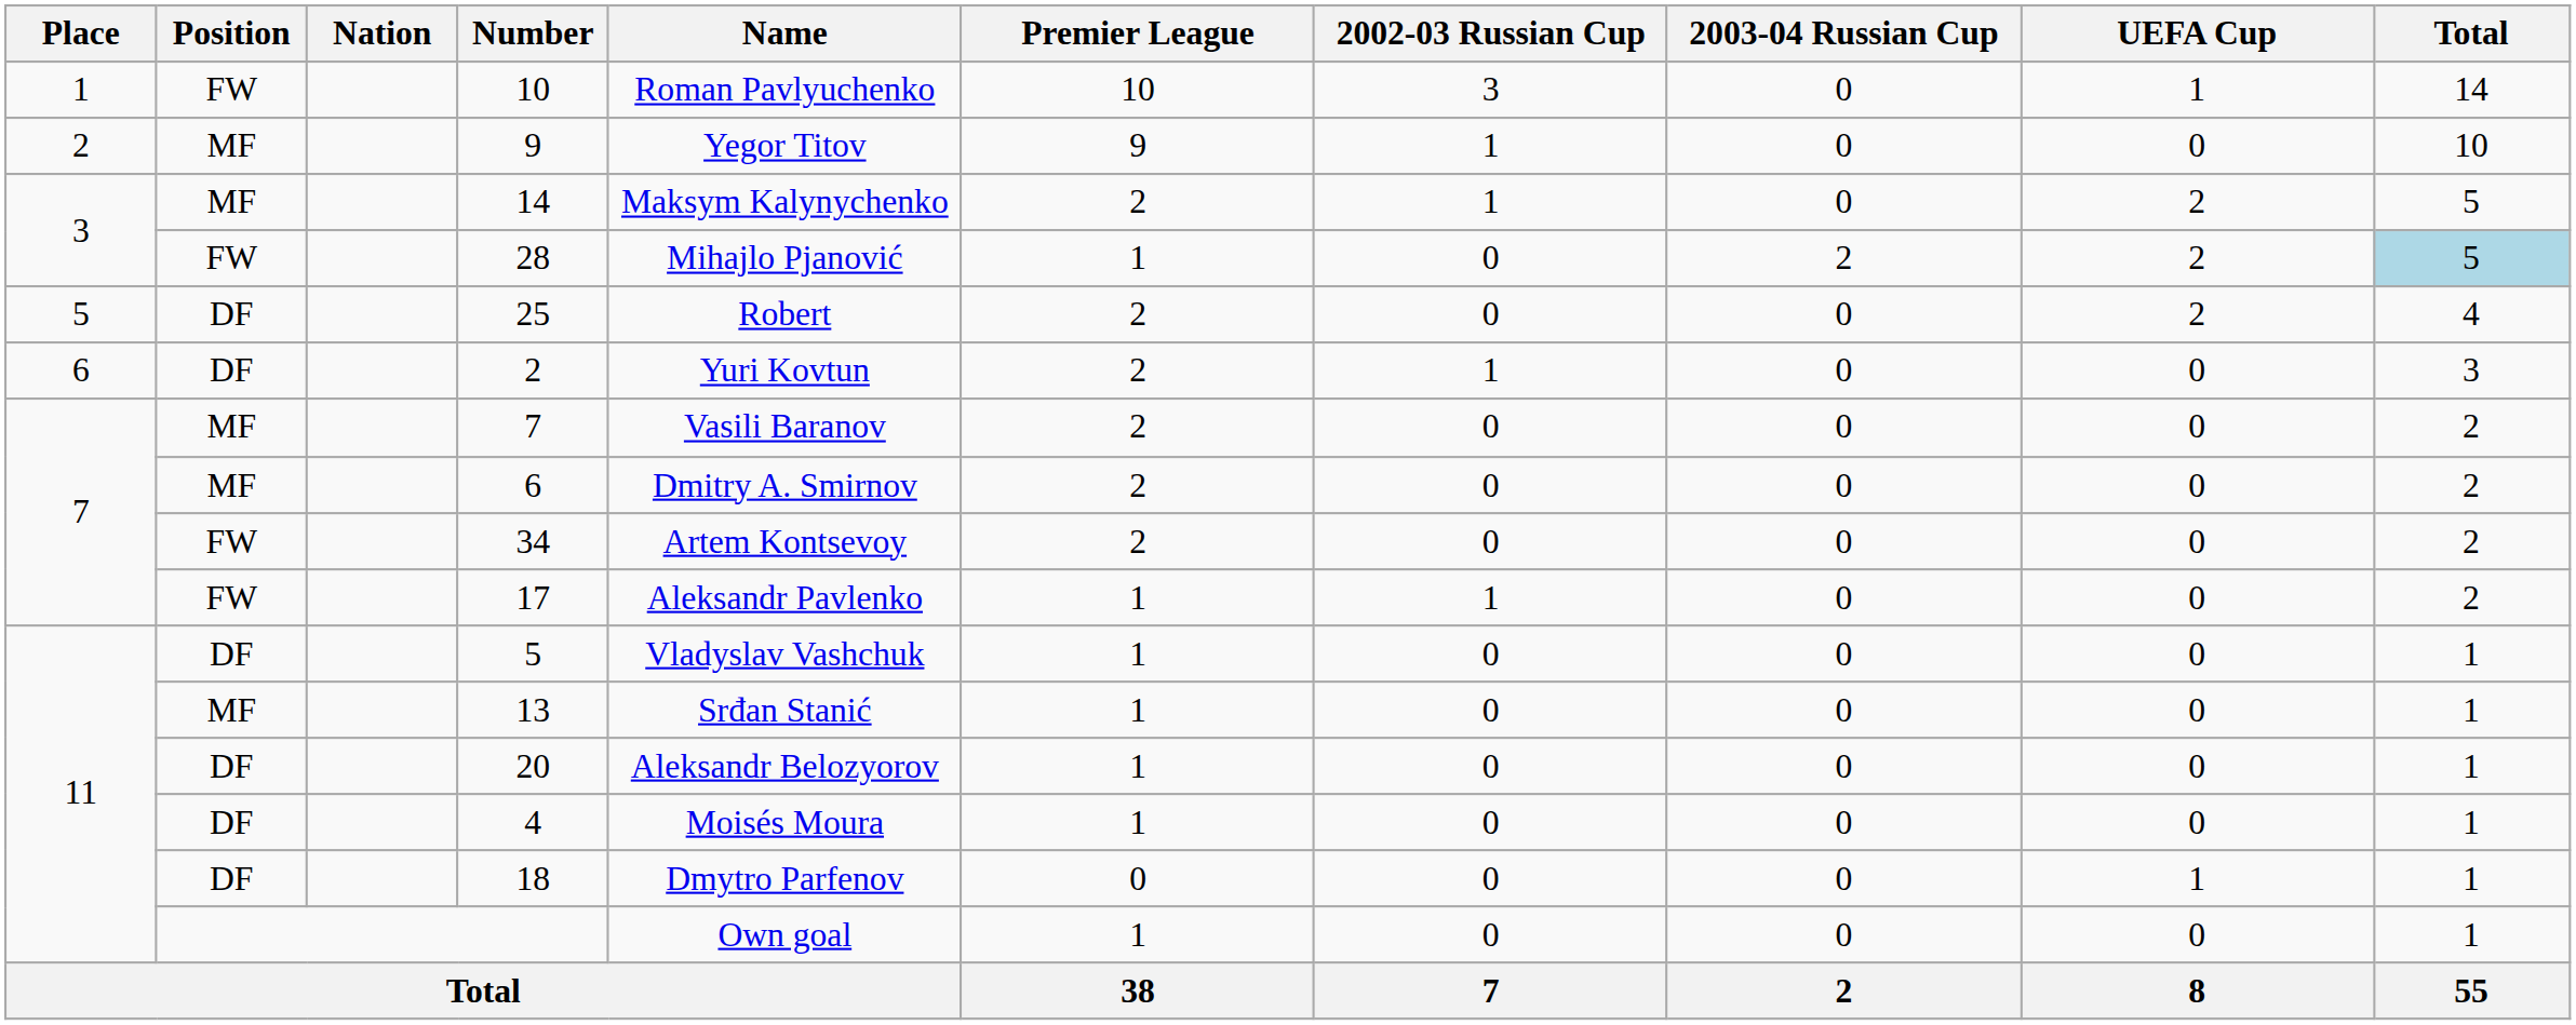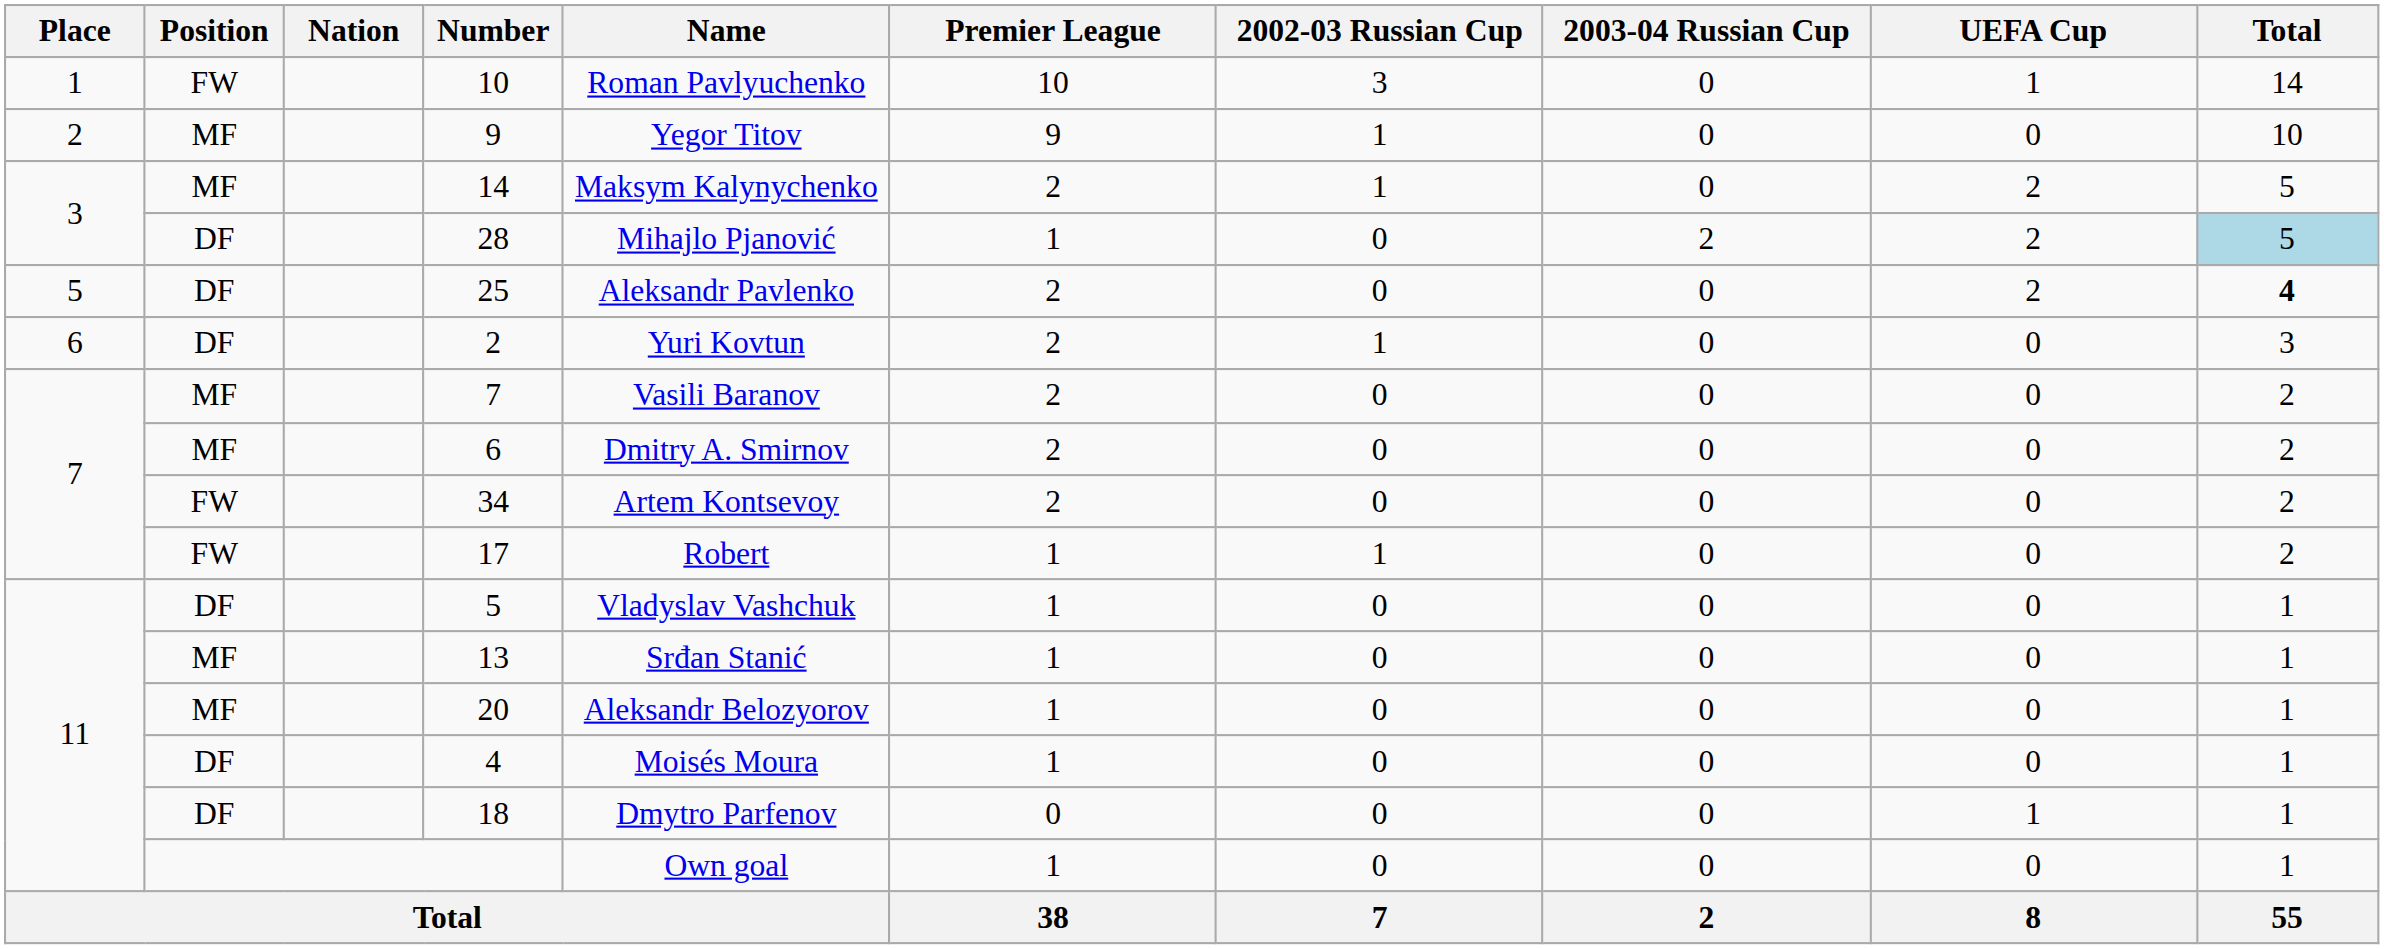28 | Position: FW -> DF
25 | Name: Robert -> Aleksandr Pavlenko
25 | Total: normal -> bold
17 | Name: Aleksandr Pavlenko -> Robert
20 | Position: DF -> MF
